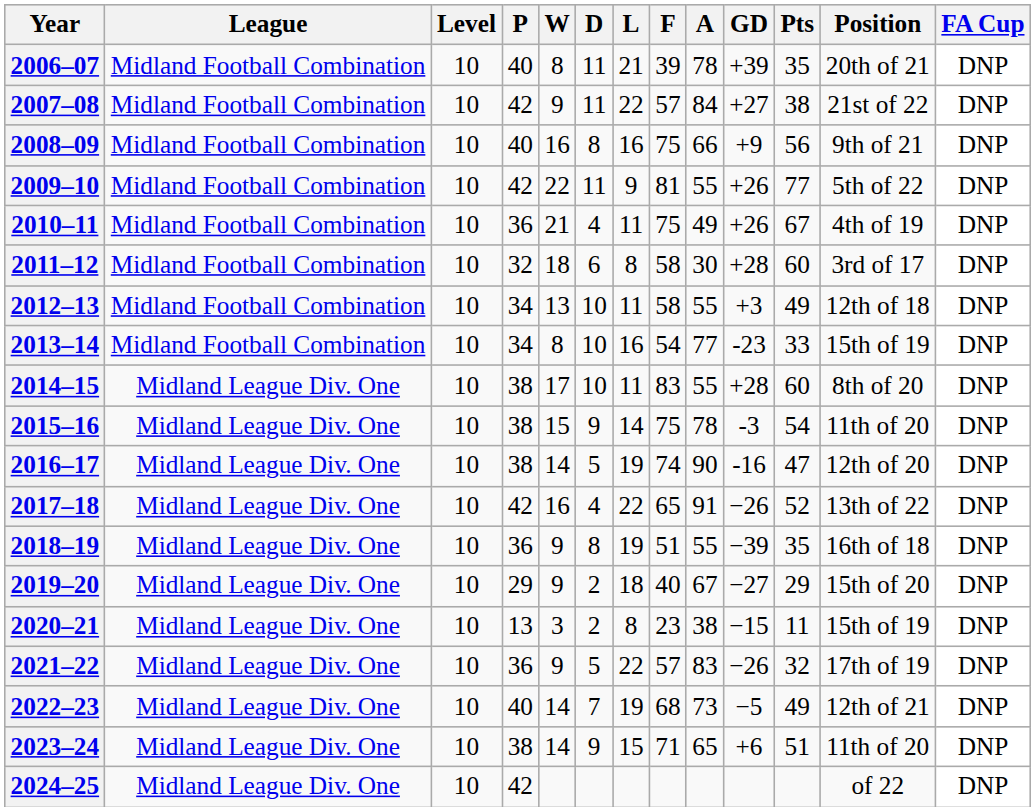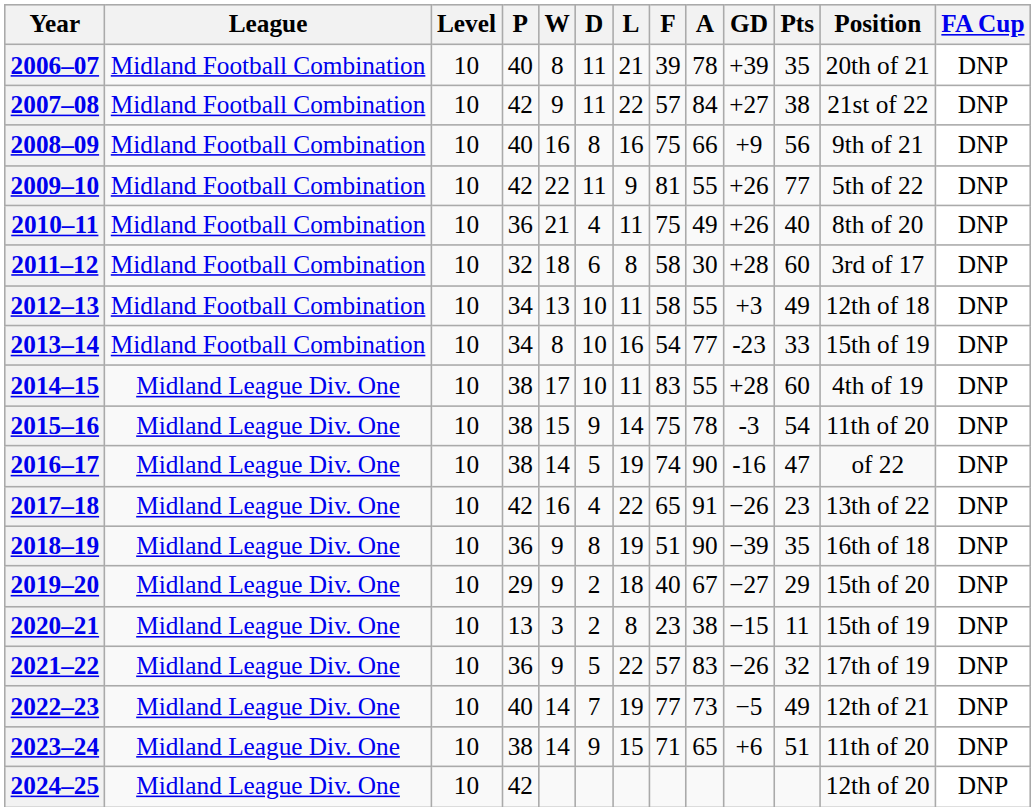2010–11 | Pts: 67 -> 40
2010–11 | Position: 4th of 19 -> 8th of 20
2014–15 | Position: 8th of 20 -> 4th of 19
2016–17 | Position: 12th of 20 -> of 22
2017–18 | Pts: 52 -> 23
2018–19 | A: 55 -> 90
2022–23 | F: 68 -> 77
2024–25 | Position: of 22 -> 12th of 20
